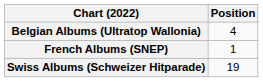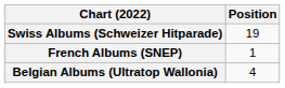rows swapped: Belgian Albums (Ultratop Wallonia) <-> Swiss Albums (Schweizer Hitparade)
